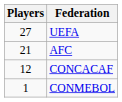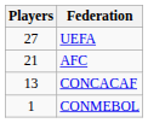CONCACAF | Players: 12 -> 13
